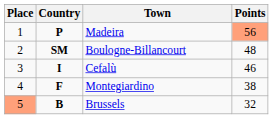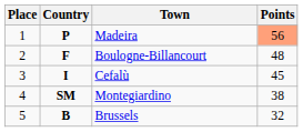Boulogne-Billancourt | Country: SM -> F
Cefalù | Points: 46 -> 45
Montegiardino | Country: F -> SM
Brussels | Place: lightsalmon background -> no background
